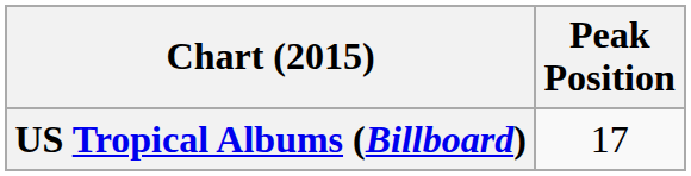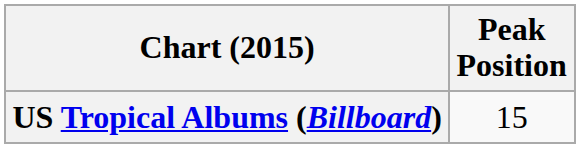US Tropical Albums (Billboard) | Peak Position: 17 -> 15
